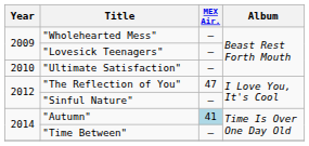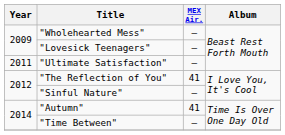"Ultimate Satisfaction" | Year: 2010 -> 2011
"The Reflection of You" | MEX Air.: 47 -> 41
"Autumn" | MEX Air.: lightblue background -> no background
